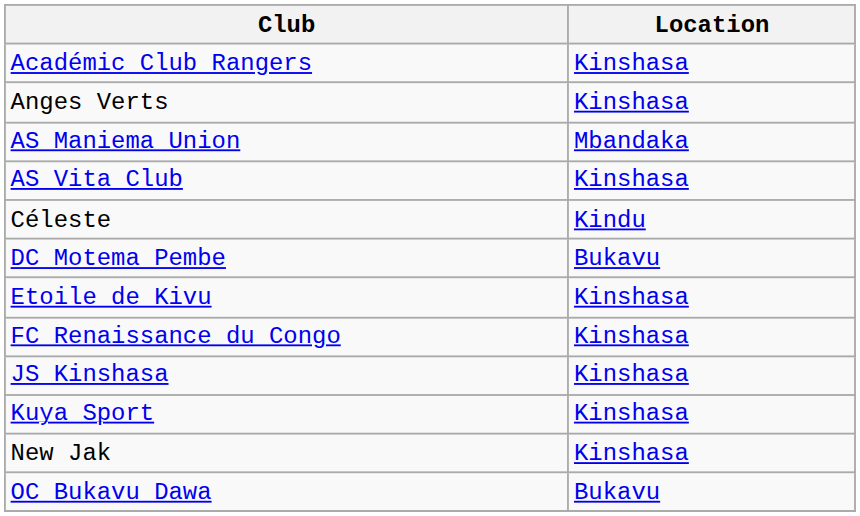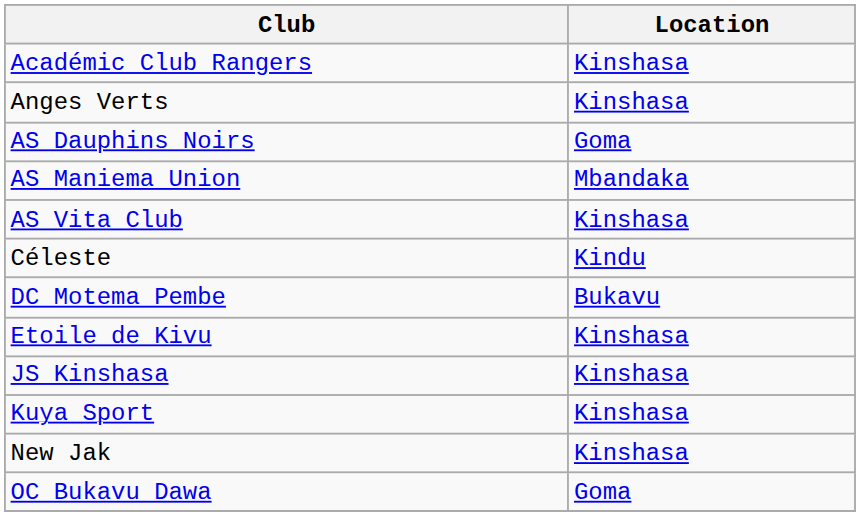+ row: AS Dauphins Noirs | Goma
- row: FC Renaissance du Congo | Kinshasa
OC Bukavu Dawa | Location: Bukavu -> Goma
